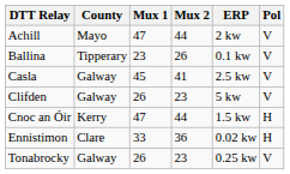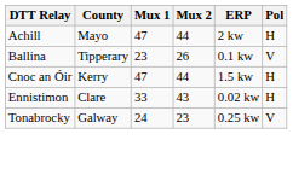Achill | Pol: V -> H
- row: Casla | Galway | 45 | 41 | 2.5 kw | V
- row: Clifden | Galway | 26 | 23 | 5 kw | V
Ennistimon | Mux 2: 36 -> 43
Tonabrocky | Mux 1: 26 -> 24
